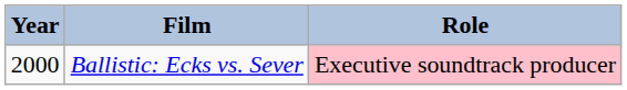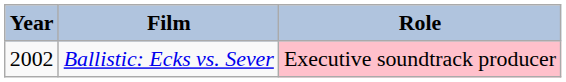Ballistic: Ecks vs. Sever | Year: 2000 -> 2002
